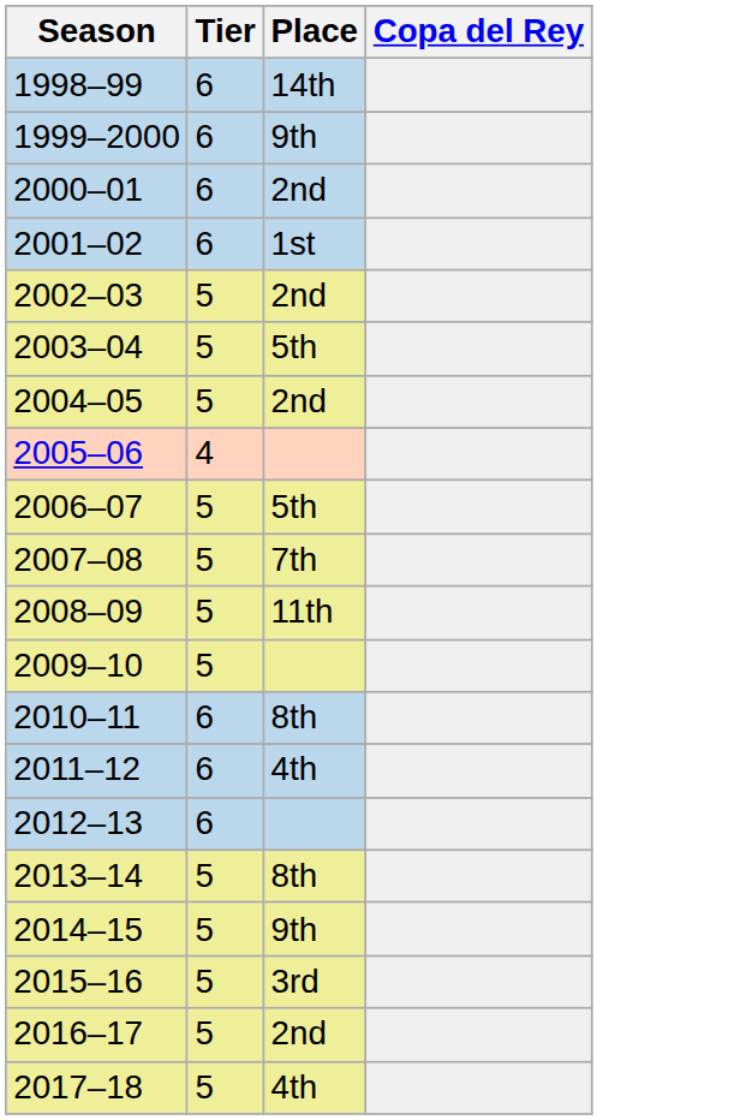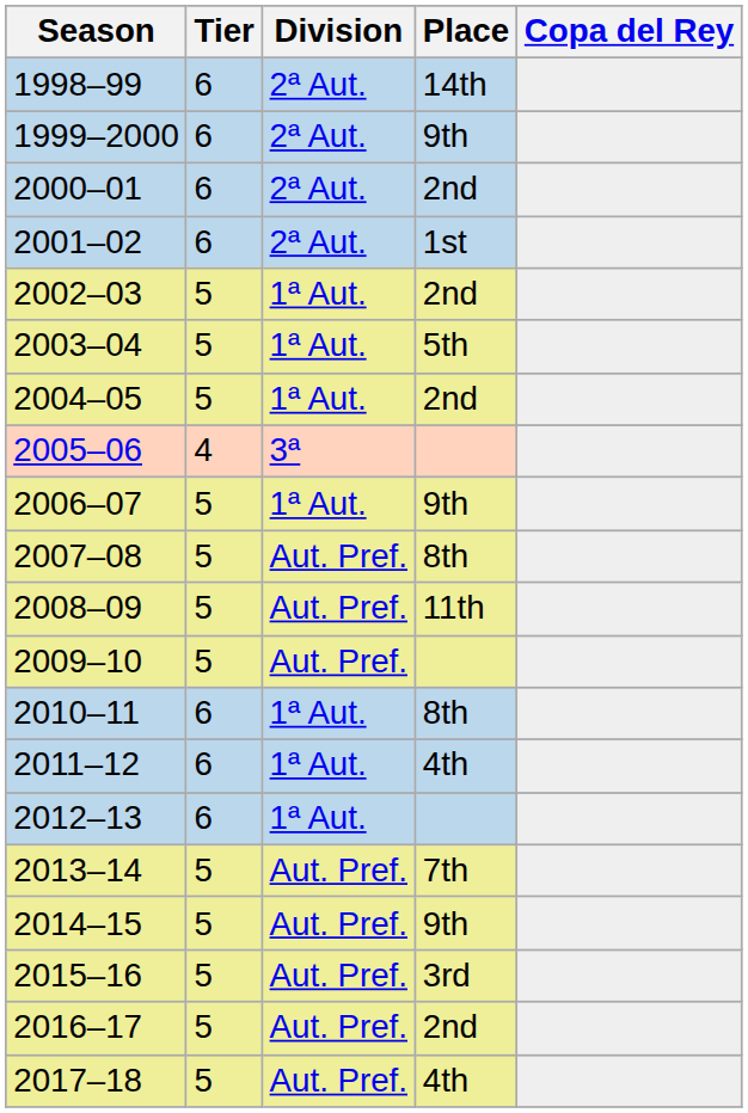+ column: Division | 2ª Aut. | 2ª Aut. | 2ª Aut. | 2ª Aut. | 1ª Aut. | 1ª Aut. | 1ª Aut. | 3ª | 1ª Aut. | Aut. Pref. | Aut. Pref. | Aut. Pref. | 1ª Aut. | 1ª Aut. | 1ª Aut. | Aut. Pref. | Aut. Pref. | Aut. Pref. | Aut. Pref. | Aut. Pref.
2006–07 | Place: 5th -> 9th
2007–08 | Place: 7th -> 8th
2013–14 | Place: 8th -> 7th
